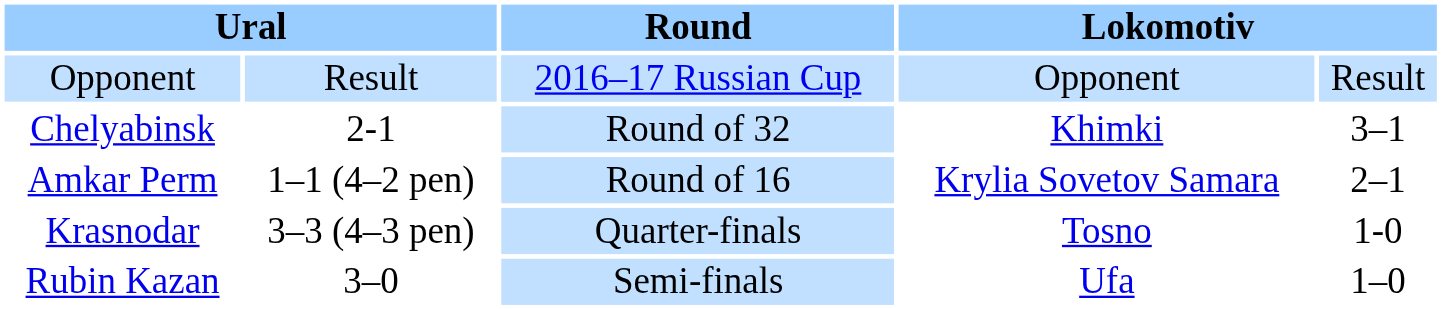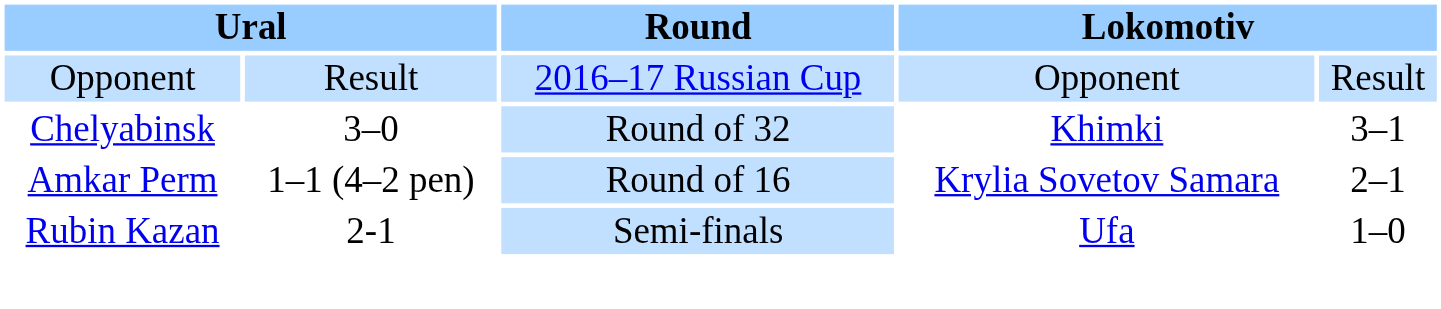Chelyabinsk | column 2: 2-1 -> 3–0
- row: Krasnodar | 3–3 (4–3 pen) | Quarter-finals | Tosno | 1-0
Rubin Kazan | column 2: 3–0 -> 2-1
